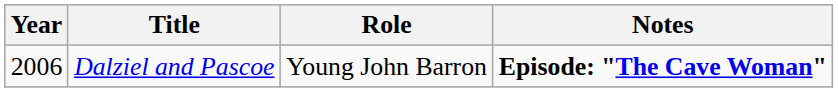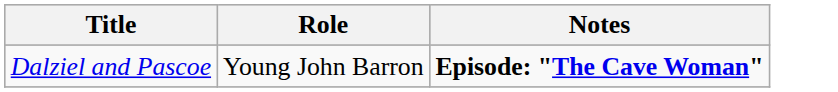- column: Year | 2006
